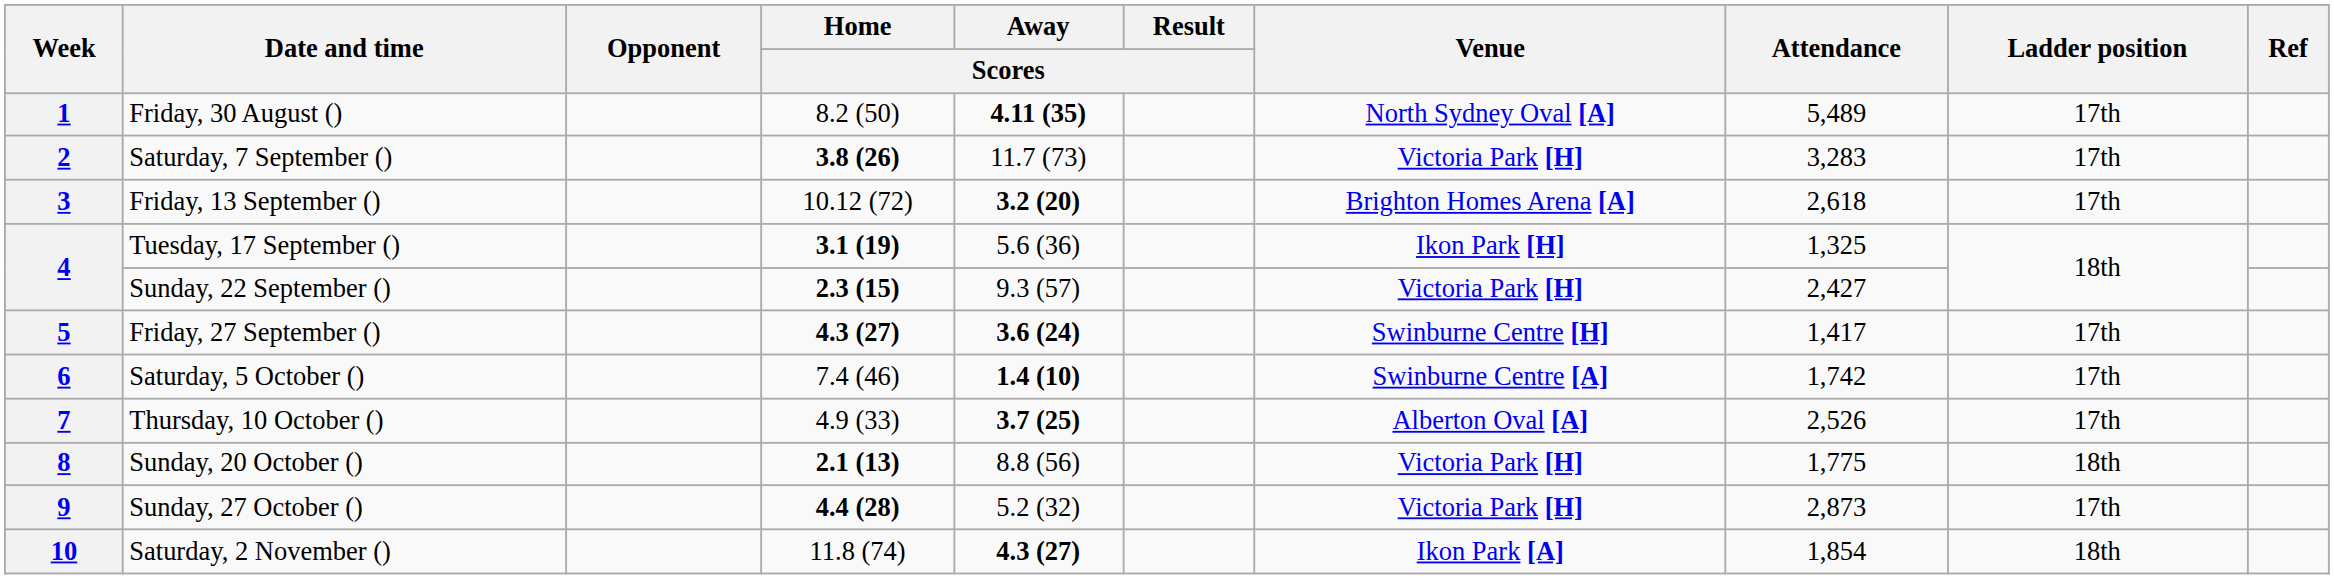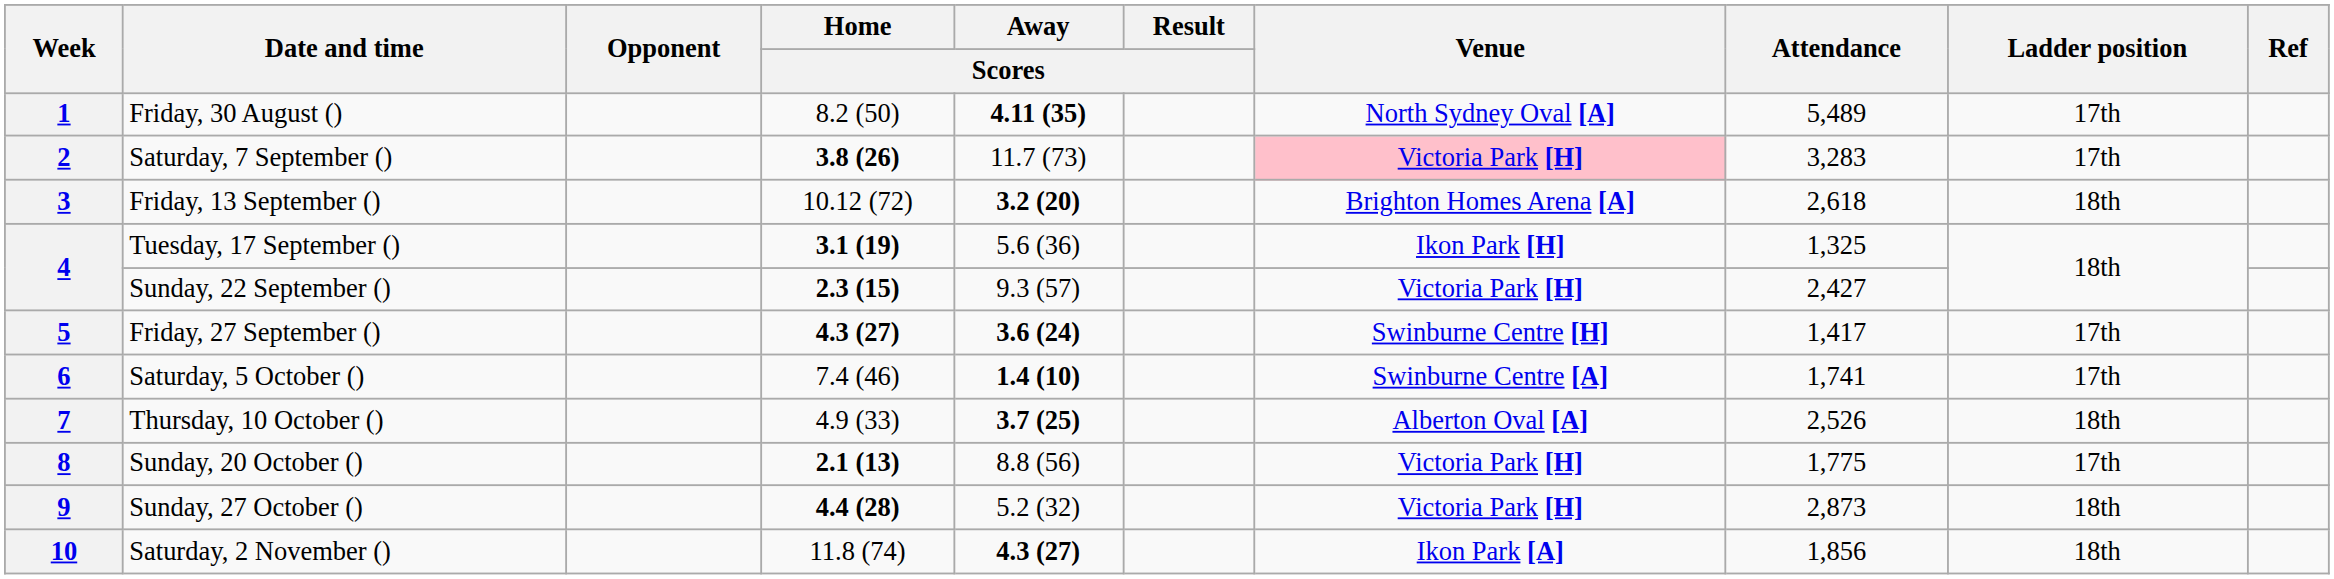2 | Venue: no background -> pink background
3 | Ladder position: 17th -> 18th
6 | Attendance: 1,742 -> 1,741
7 | Ladder position: 17th -> 18th
8 | Ladder position: 18th -> 17th
9 | Ladder position: 17th -> 18th
10 | Attendance: 1,854 -> 1,856
